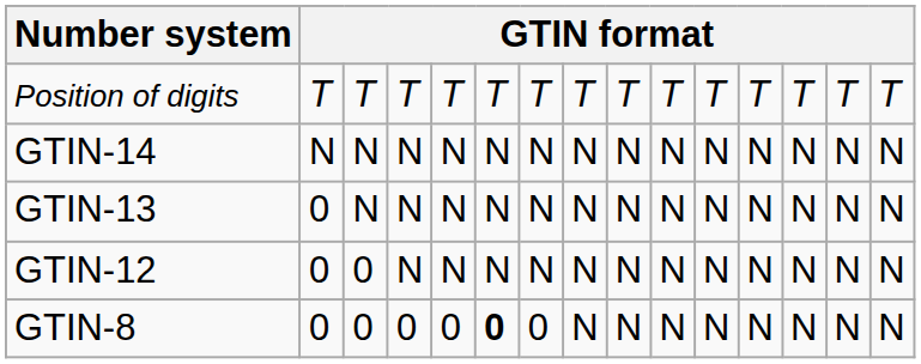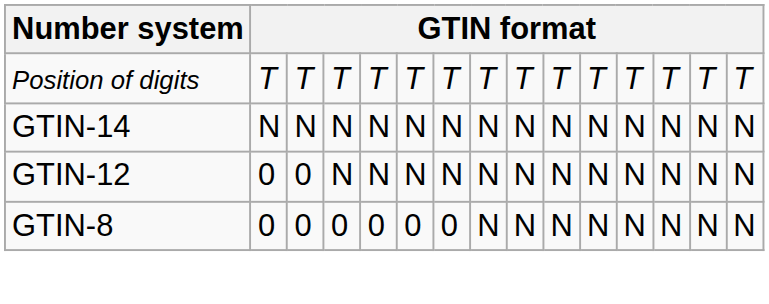- row: GTIN-13 | 0 | N | N | N | N | N | N | N | N | N | N | N | N | N
GTIN-8 | column 6: bold -> normal
